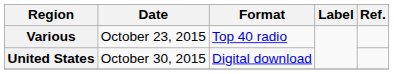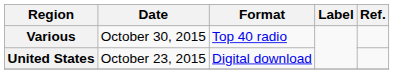Various | Date: October 23, 2015 -> October 30, 2015
United States | Date: October 30, 2015 -> October 23, 2015
